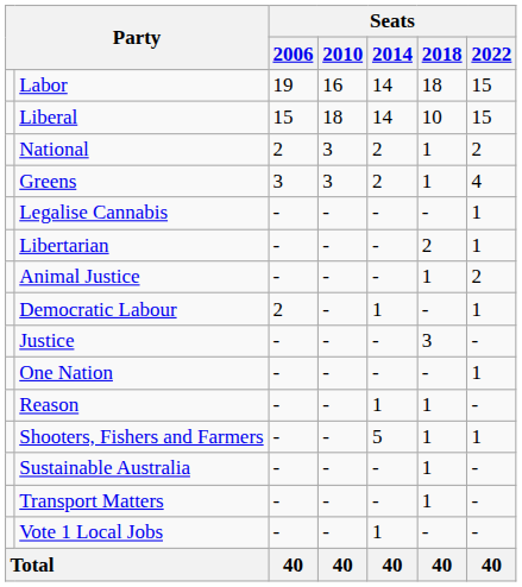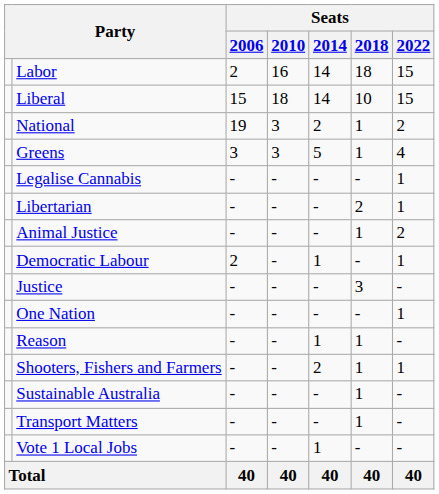Labor | Seats / 2006: 19 -> 2
National | Seats / 2006: 2 -> 19
Greens | Seats / 2014: 2 -> 5
Shooters, Fishers and Farmers | Seats / 2014: 5 -> 2
